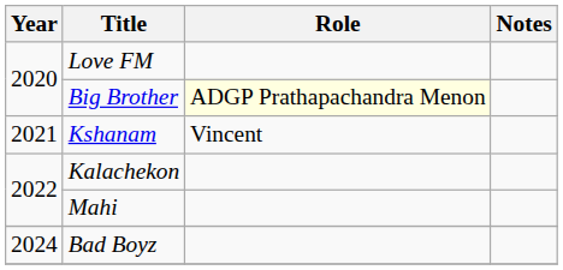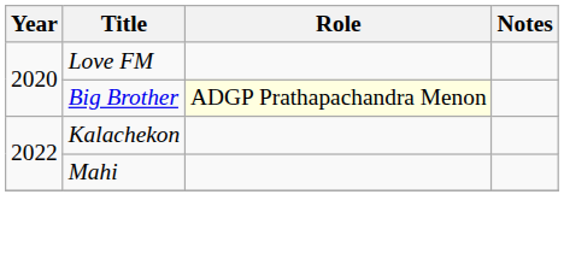- row: 2021 | Kshanam | Vincent
- row: 2024 | Bad Boyz
